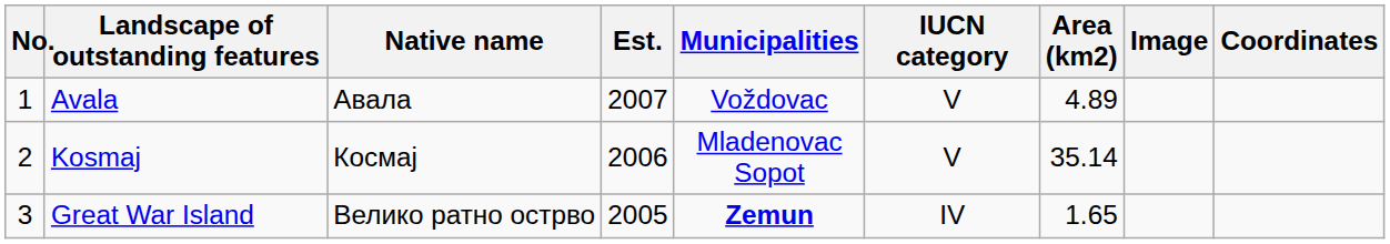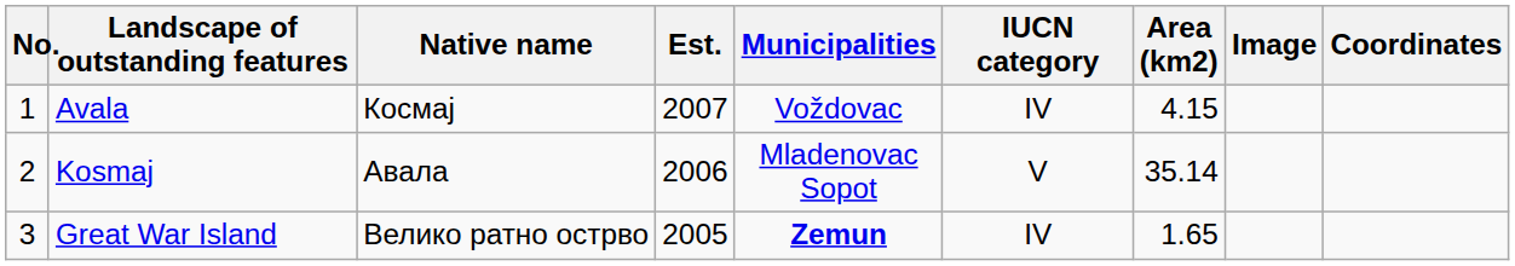Avala | Native name: Авала -> Космај
Avala | IUCN category: V -> IV
Avala | Area (km2): 4.89 -> 4.15
Kosmaj | Native name: Космај -> Авала
